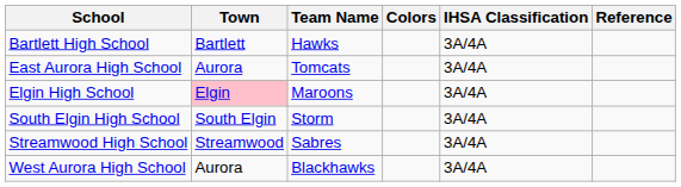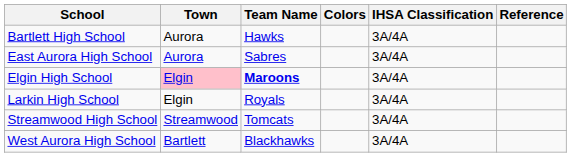Bartlett High School | Town: Bartlett -> Aurora
East Aurora High School | Team Name: Tomcats -> Sabres
Elgin High School | Team Name: normal -> bold
+ row: Larkin High School | Elgin | Royals | 3A/4A
- row: South Elgin High School | South Elgin | Storm | 3A/4A
Streamwood High School | Team Name: Sabres -> Tomcats
West Aurora High School | Town: Aurora -> Bartlett
